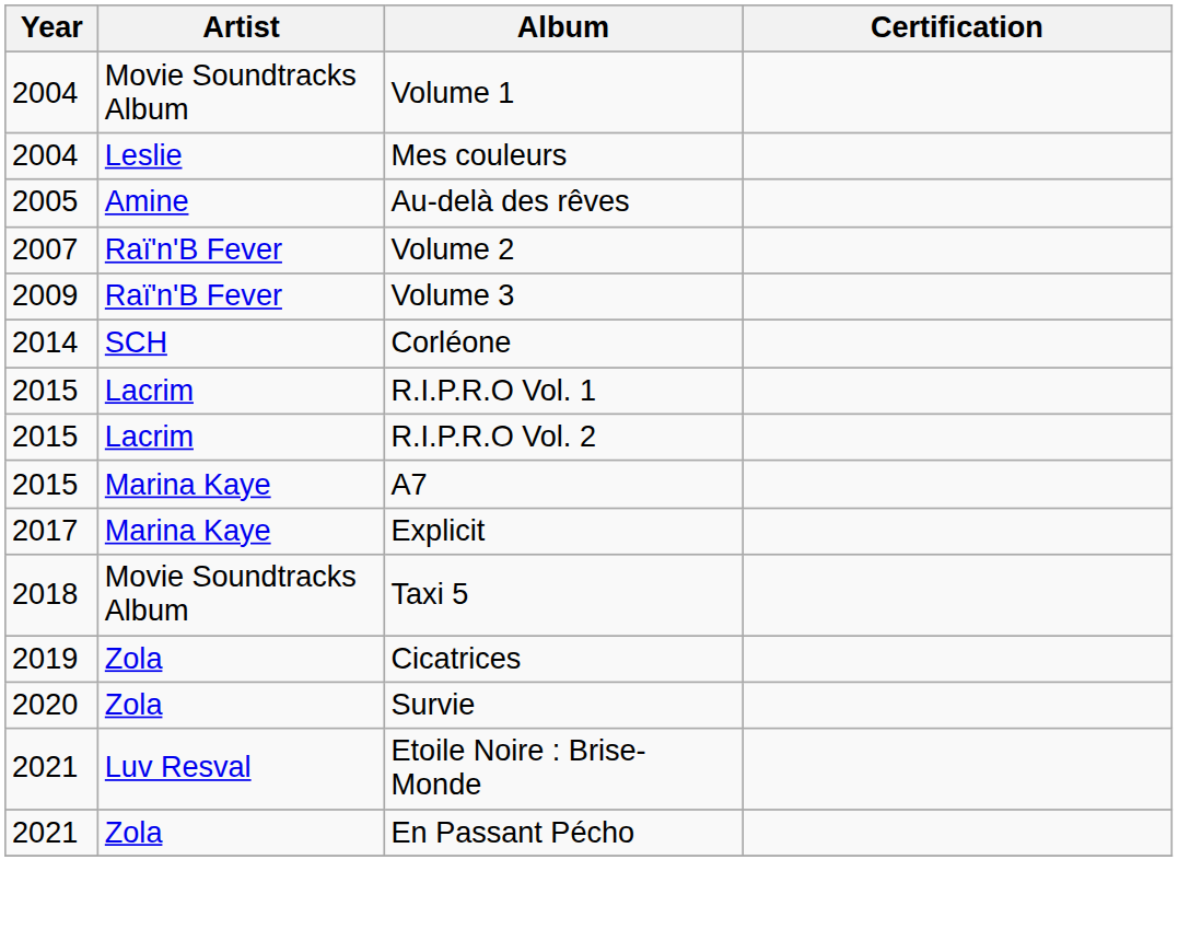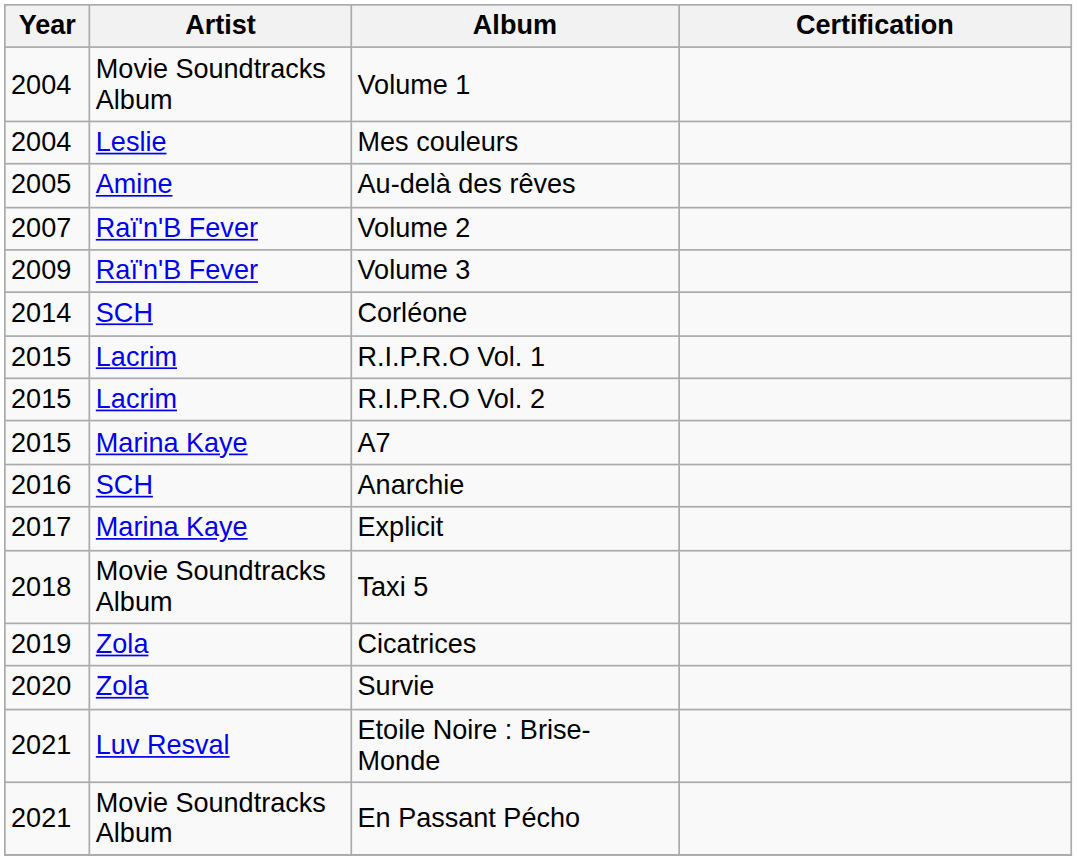+ row: 2016 | SCH | Anarchie
En Passant Pécho | Artist: Zola -> Movie Soundtracks Album
